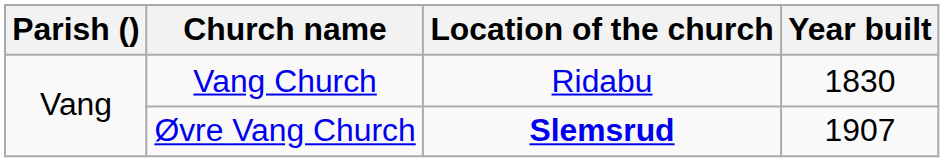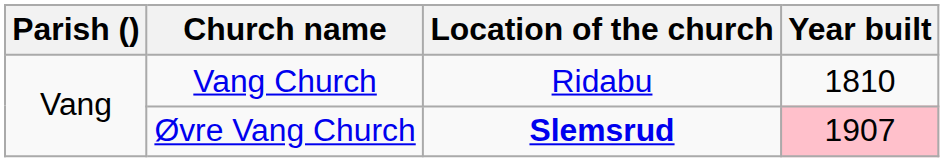Vang Church | Year built: 1830 -> 1810
Øvre Vang Church | Year built: no background -> pink background
